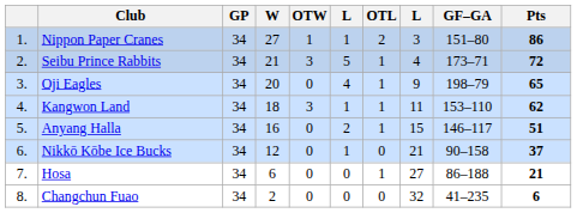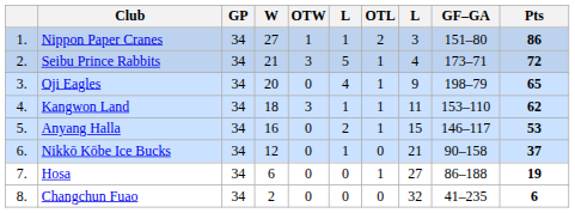Anyang Halla | Pts: 51 -> 53
Hosa | Pts: 21 -> 19
